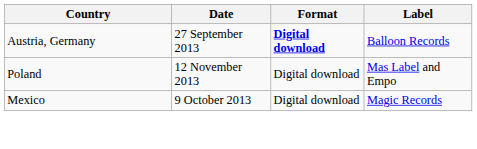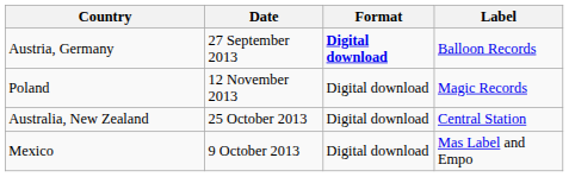Poland | Label: Mas Label and Empo -> Magic Records
+ row: Australia, New Zealand | 25 October 2013 | Digital download | Central Station
Mexico | Label: Magic Records -> Mas Label and Empo
